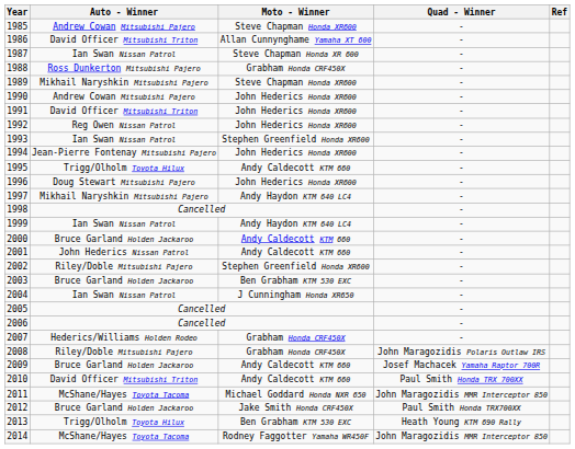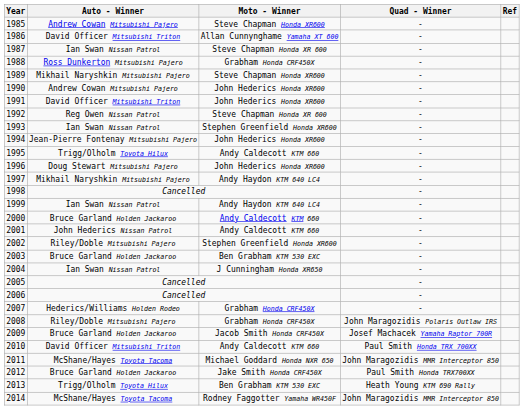1992 | Moto - Winner: John Hederics Honda XR600 -> Steve Chapman Honda XR 600
2009 | Moto - Winner: Andy Caldecott KTM 660 -> Jacob Smith Honda CRF450X
